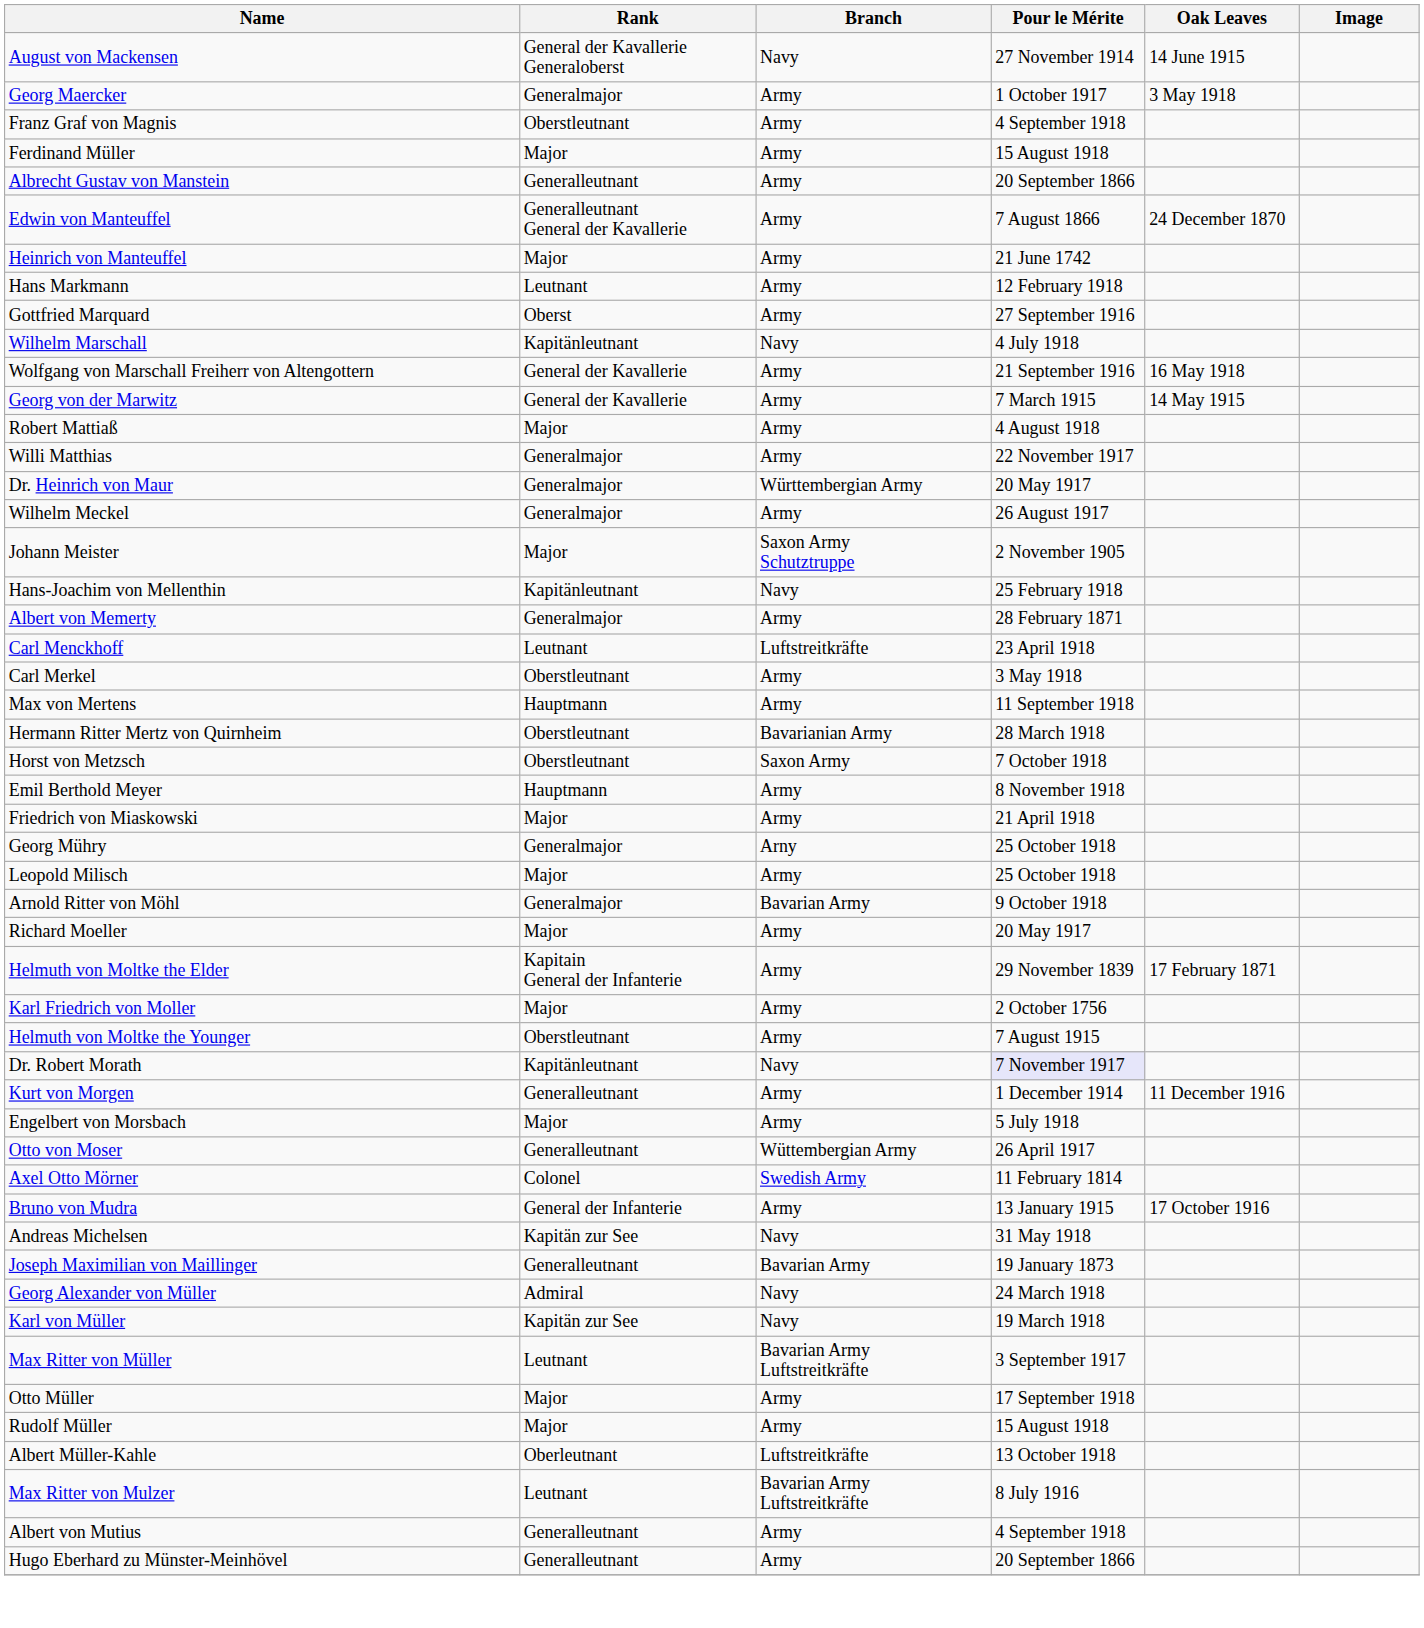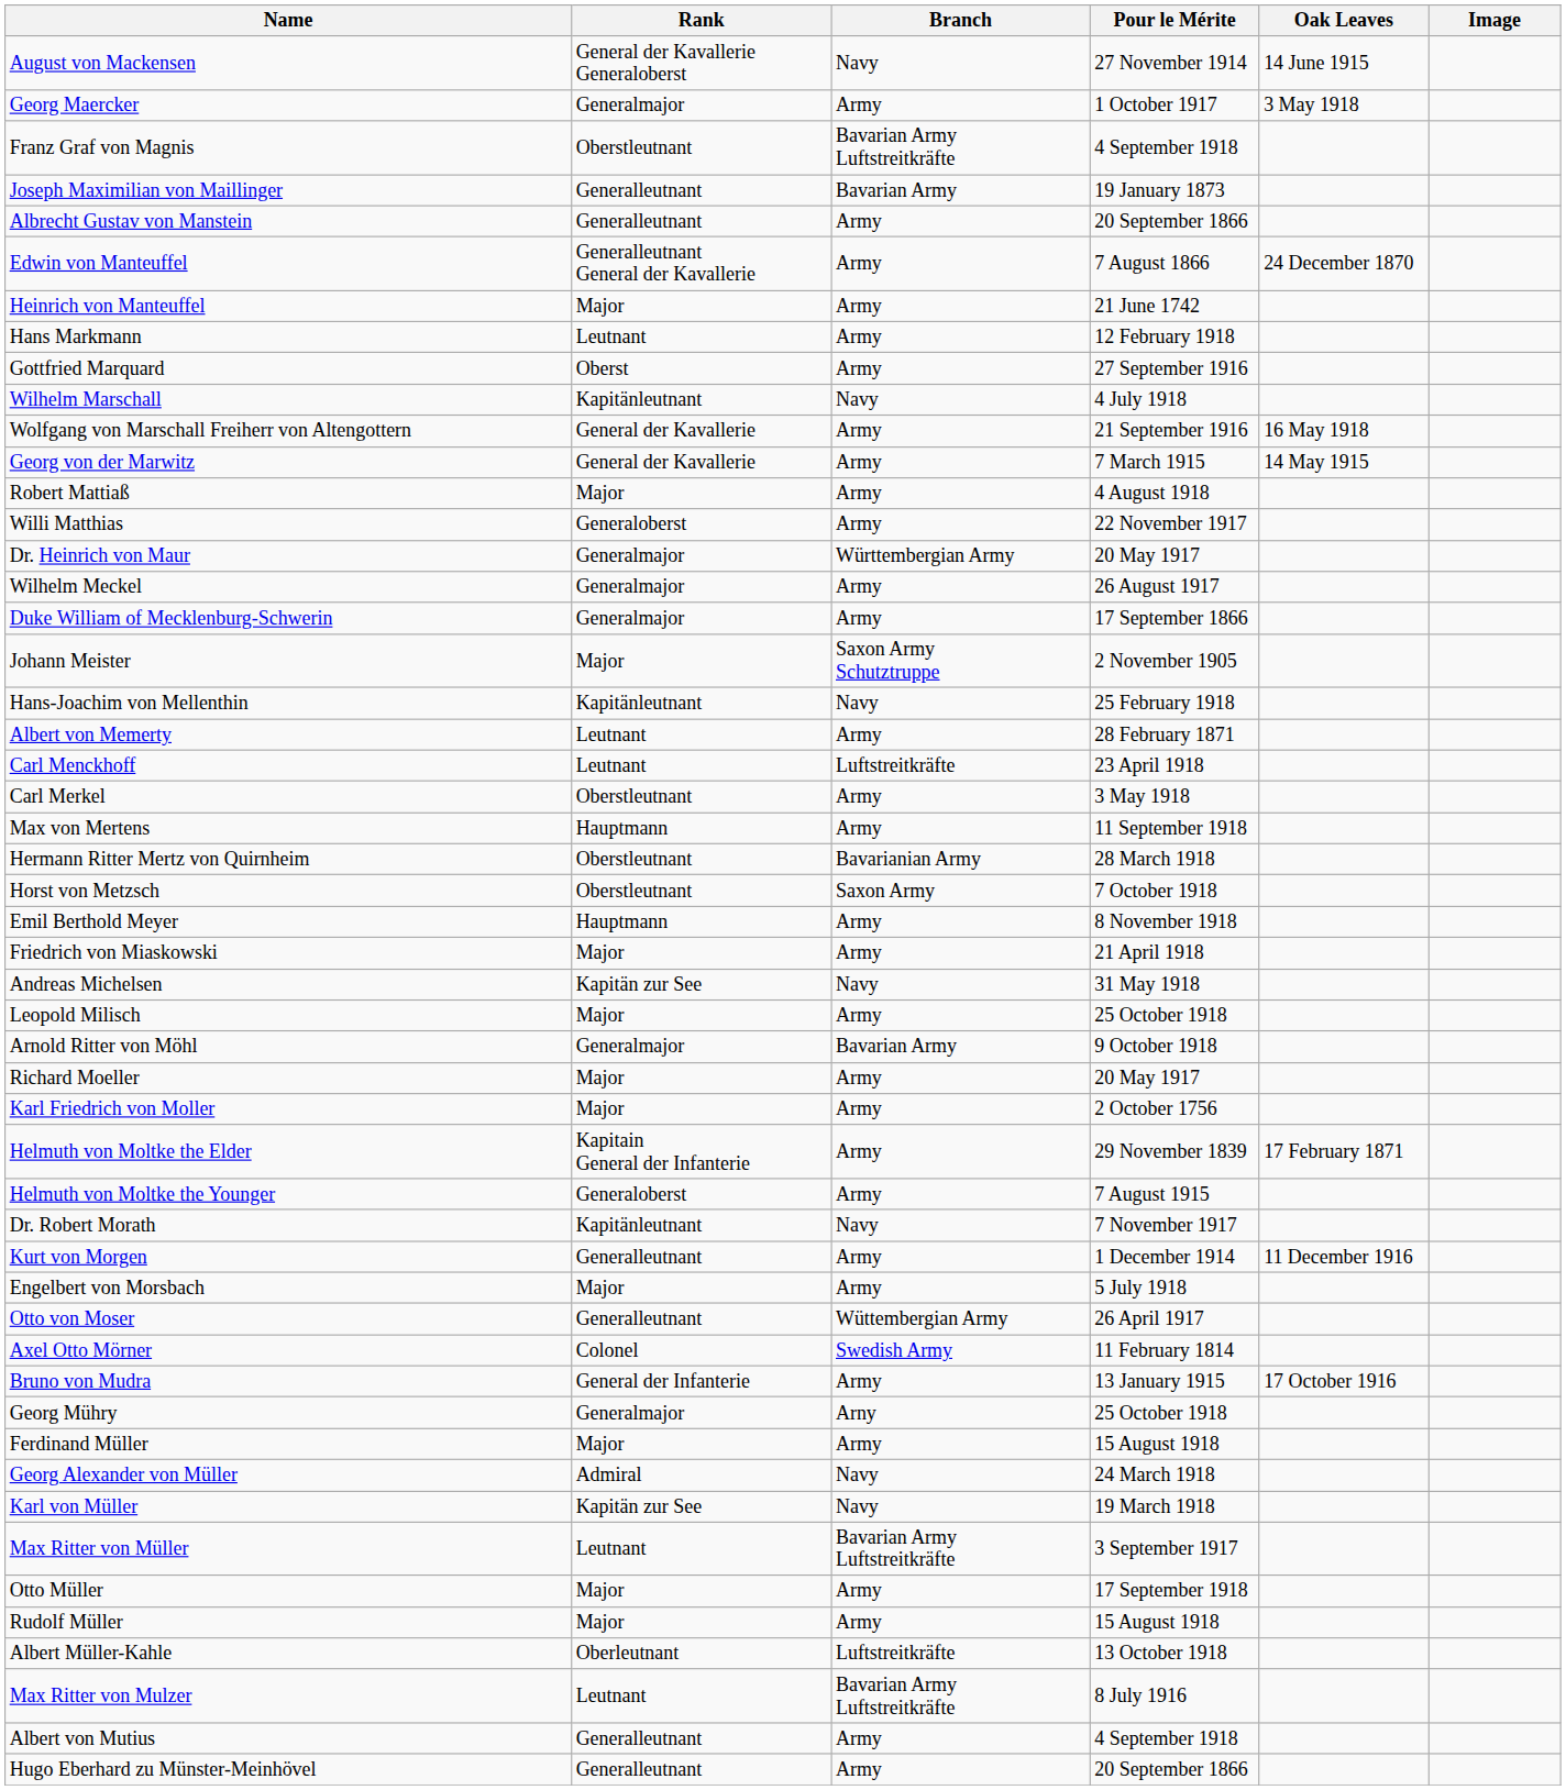Franz Graf von Magnis | Branch: Army -> Bavarian Army Luftstreitkräfte
rows swapped: Joseph Maximilian von Maillinger <-> Ferdinand Müller
Willi Matthias | Rank: Generalmajor -> Generaloberst
+ row: Duke William of Mecklenburg-Schwerin | Generalmajor | Army | 17 September 1866
Albert von Memerty | Rank: Generalmajor -> Leutnant
rows swapped: Andreas Michelsen <-> Georg Mühry
rows swapped: Karl Friedrich von Moller <-> Helmuth von Moltke the Elder
Helmuth von Moltke the Younger | Rank: Oberstleutnant -> Generaloberst
Dr. Robert Morath | Pour le Mérite: lavender background -> no background
